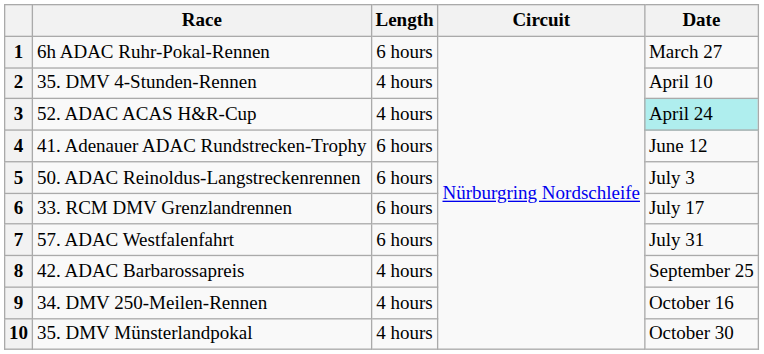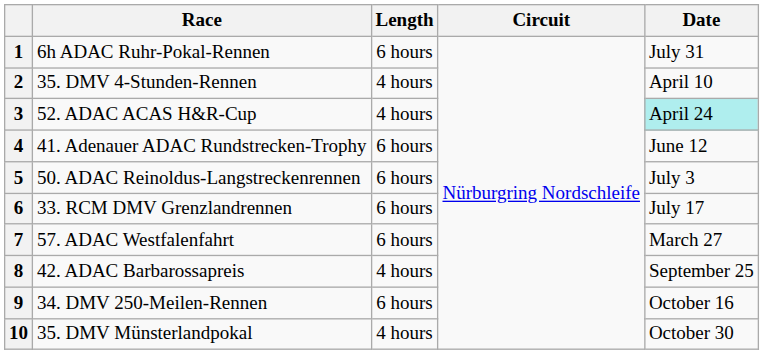1 | Date: March 27 -> July 31
7 | Date: July 31 -> March 27
9 | Length: 4 hours -> 6 hours
